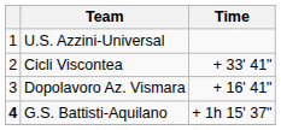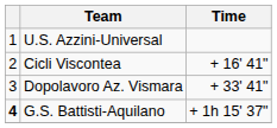Cicli Viscontea | Time: + 33' 41" -> + 16' 41"
Dopolavoro Az. Vismara | Time: + 16' 41" -> + 33' 41"
